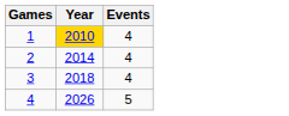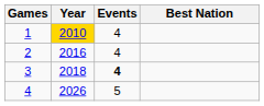+ column: Best Nation
2 | Year: 2014 -> 2016
3 | Events: normal -> bold
